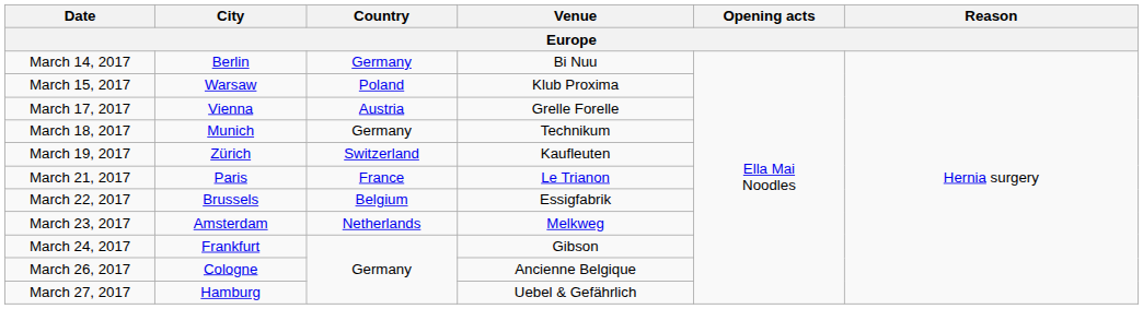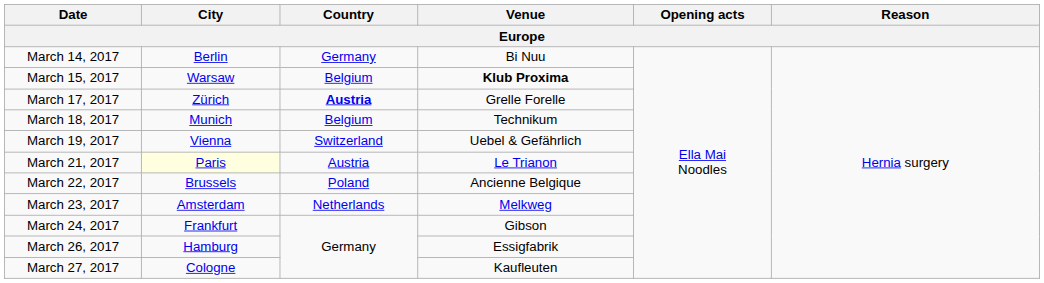March 15, 2017 | Country: Poland -> Belgium
March 15, 2017 | Venue: normal -> bold
March 17, 2017 | City: Vienna -> Zürich
March 17, 2017 | Country: normal -> bold
March 18, 2017 | Country: Germany -> Belgium
March 19, 2017 | City: Zürich -> Vienna
March 19, 2017 | Venue: Kaufleuten -> Uebel & Gefährlich
March 21, 2017 | City: no background -> lightyellow background
March 21, 2017 | Country: France -> Austria
March 22, 2017 | Country: Belgium -> Poland
March 22, 2017 | Venue: Essigfabrik -> Ancienne Belgique
March 26, 2017 | City: Cologne -> Hamburg
March 26, 2017 | Venue: Ancienne Belgique -> Essigfabrik
March 27, 2017 | City: Hamburg -> Cologne
March 27, 2017 | Venue: Uebel & Gefährlich -> Kaufleuten
